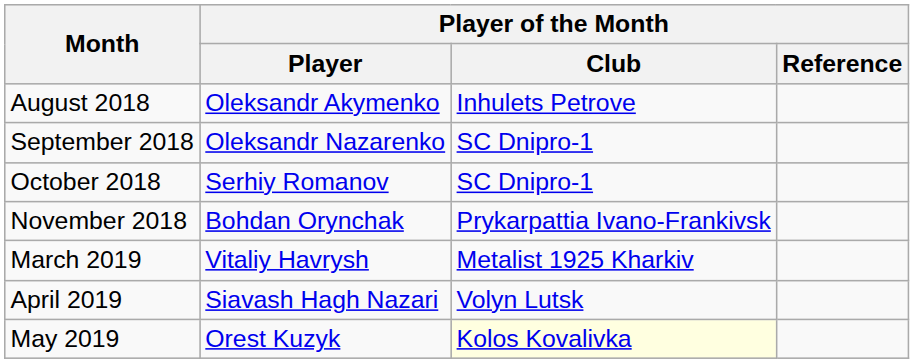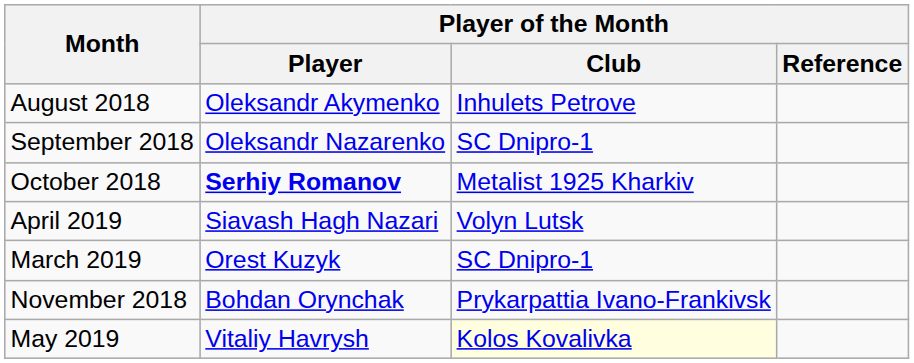October 2018 | Player of the Month / Player: normal -> bold
October 2018 | Player of the Month / Club: SC Dnipro-1 -> Metalist 1925 Kharkiv
rows swapped: November 2018 <-> April 2019
March 2019 | Player of the Month / Player: Vitaliy Havrysh -> Orest Kuzyk
March 2019 | Player of the Month / Club: Metalist 1925 Kharkiv -> SC Dnipro-1
May 2019 | Player of the Month / Player: Orest Kuzyk -> Vitaliy Havrysh
